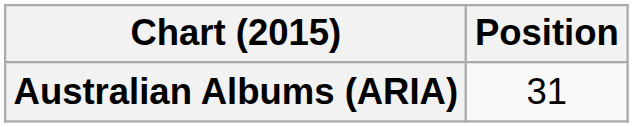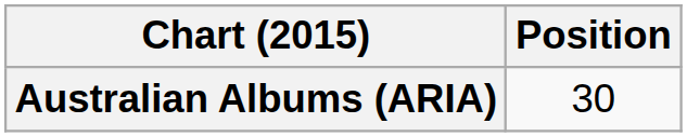Australian Albums (ARIA) | Position: 31 -> 30
